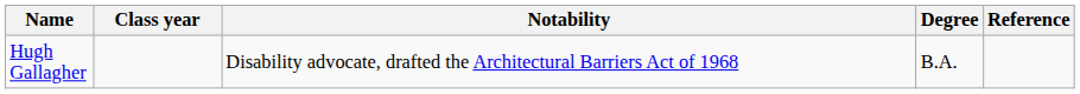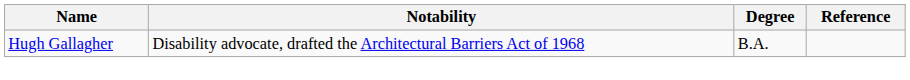- column: Class year
